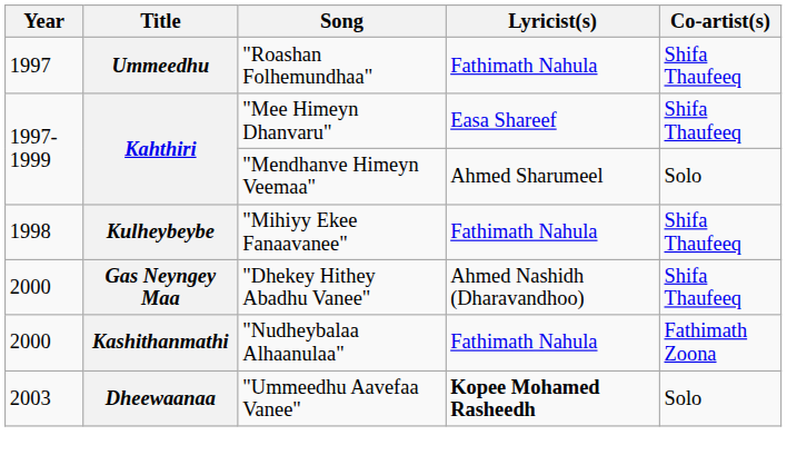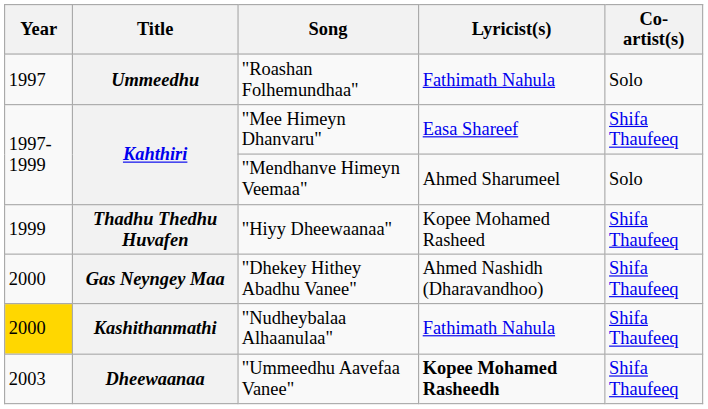"Roashan Folhemundhaa" | Co-artist(s): Shifa Thaufeeq -> Solo
- row: 1998 | Kulheybeybe | "Mihiyy Ekee Fanaavanee" | Fathimath Nahula | Shifa Thaufeeq
+ row: 1999 | Thadhu Thedhu Huvafen | "Hiyy Dheewaanaa" | Kopee Mohamed Rasheed | Shifa Thaufeeq
"Nudheybalaa Alhaanulaa" | Year: no background -> gold background
"Nudheybalaa Alhaanulaa" | Co-artist(s): Fathimath Zoona -> Shifa Thaufeeq
"Ummeedhu Aavefaa Vanee" | Co-artist(s): Solo -> Shifa Thaufeeq
